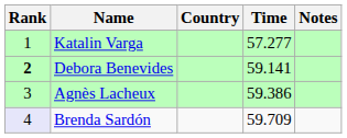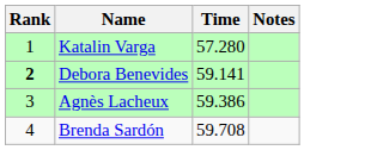- column: Country
Katalin Varga | Time: 57.277 -> 57.280
Brenda Sardón | Rank: lavender background -> no background
Brenda Sardón | Time: 59.709 -> 59.708
